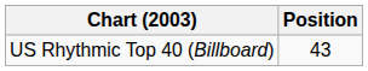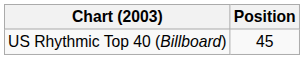US Rhythmic Top 40 (Billboard) | Position: 43 -> 45
